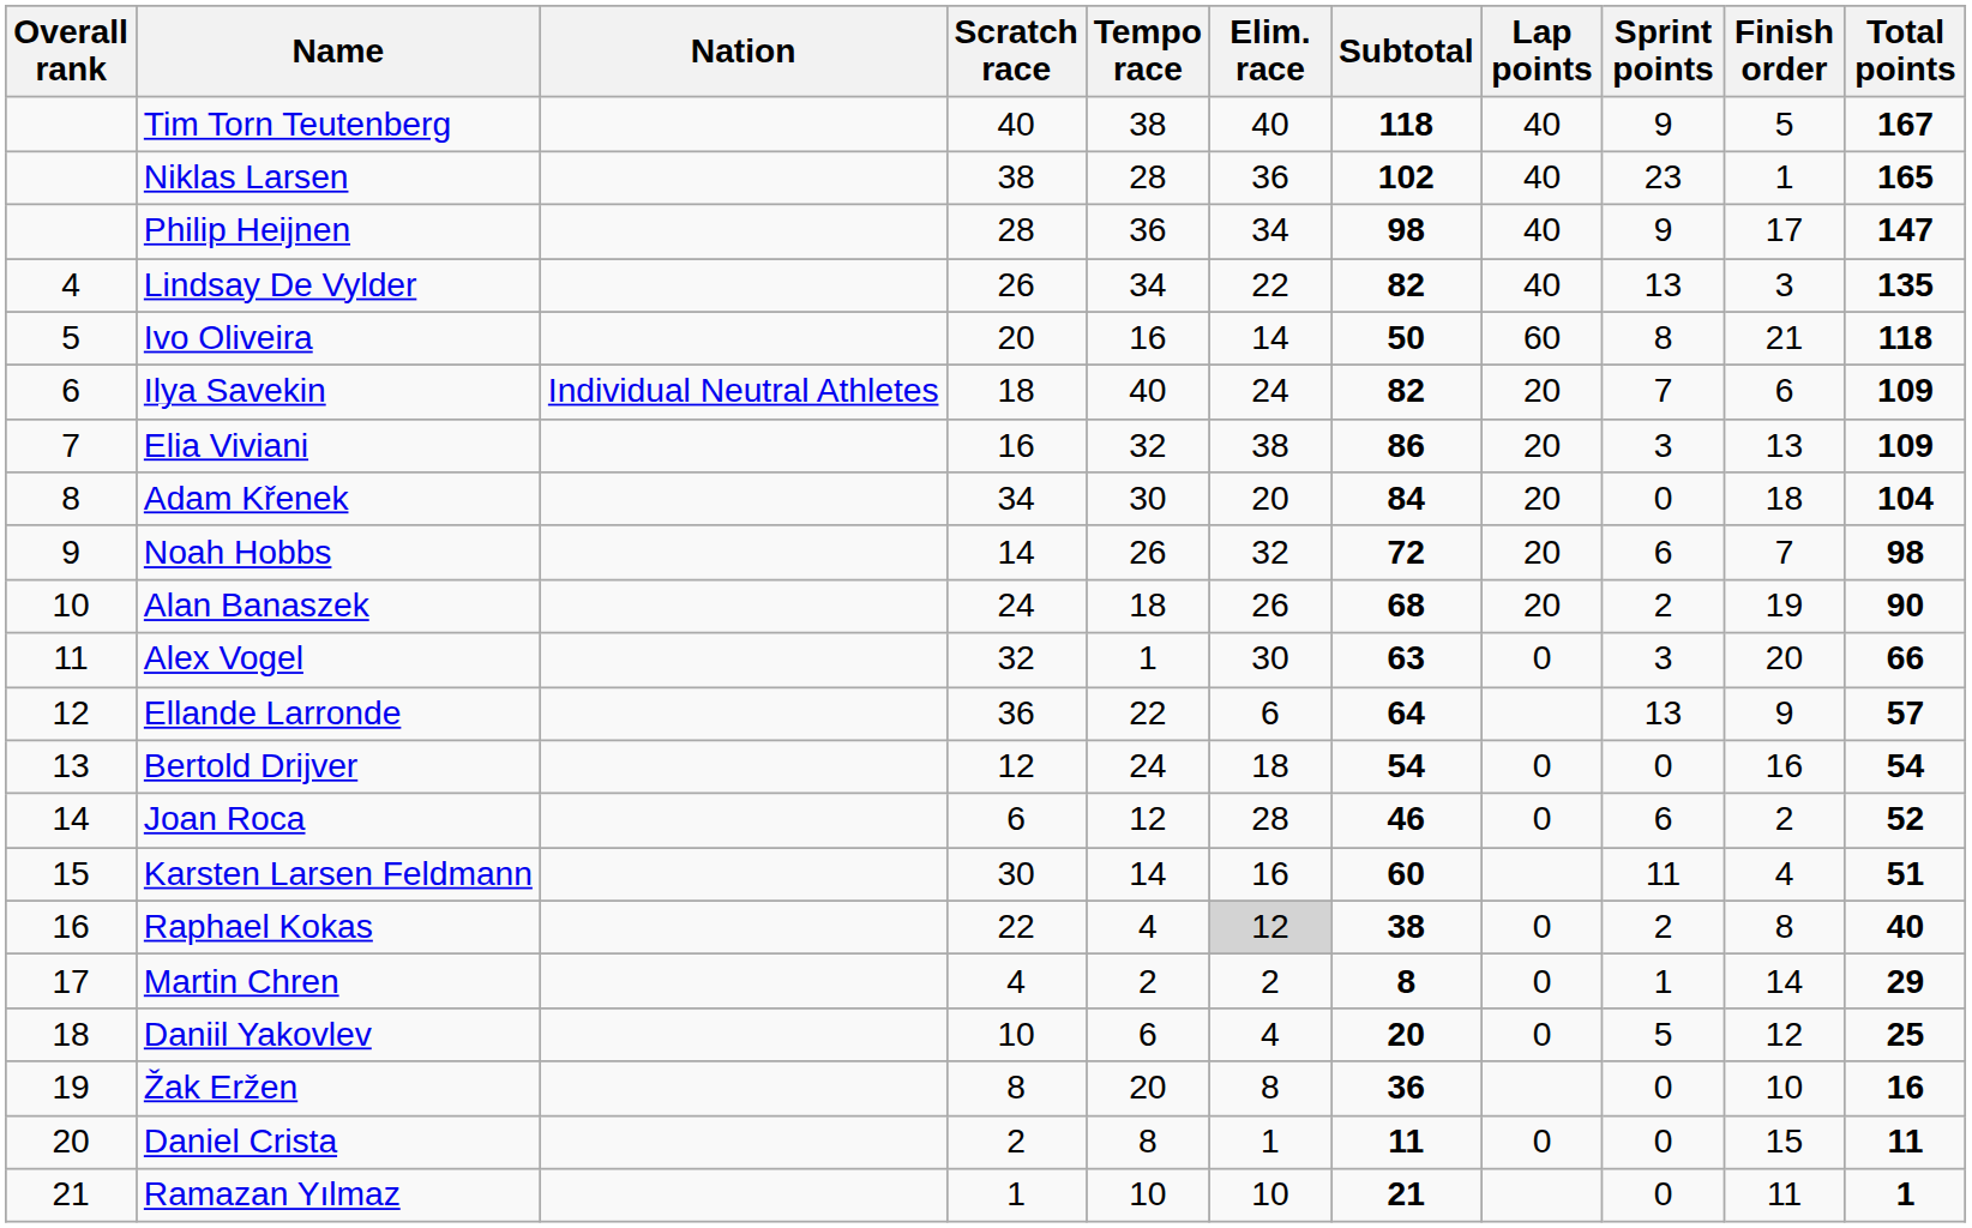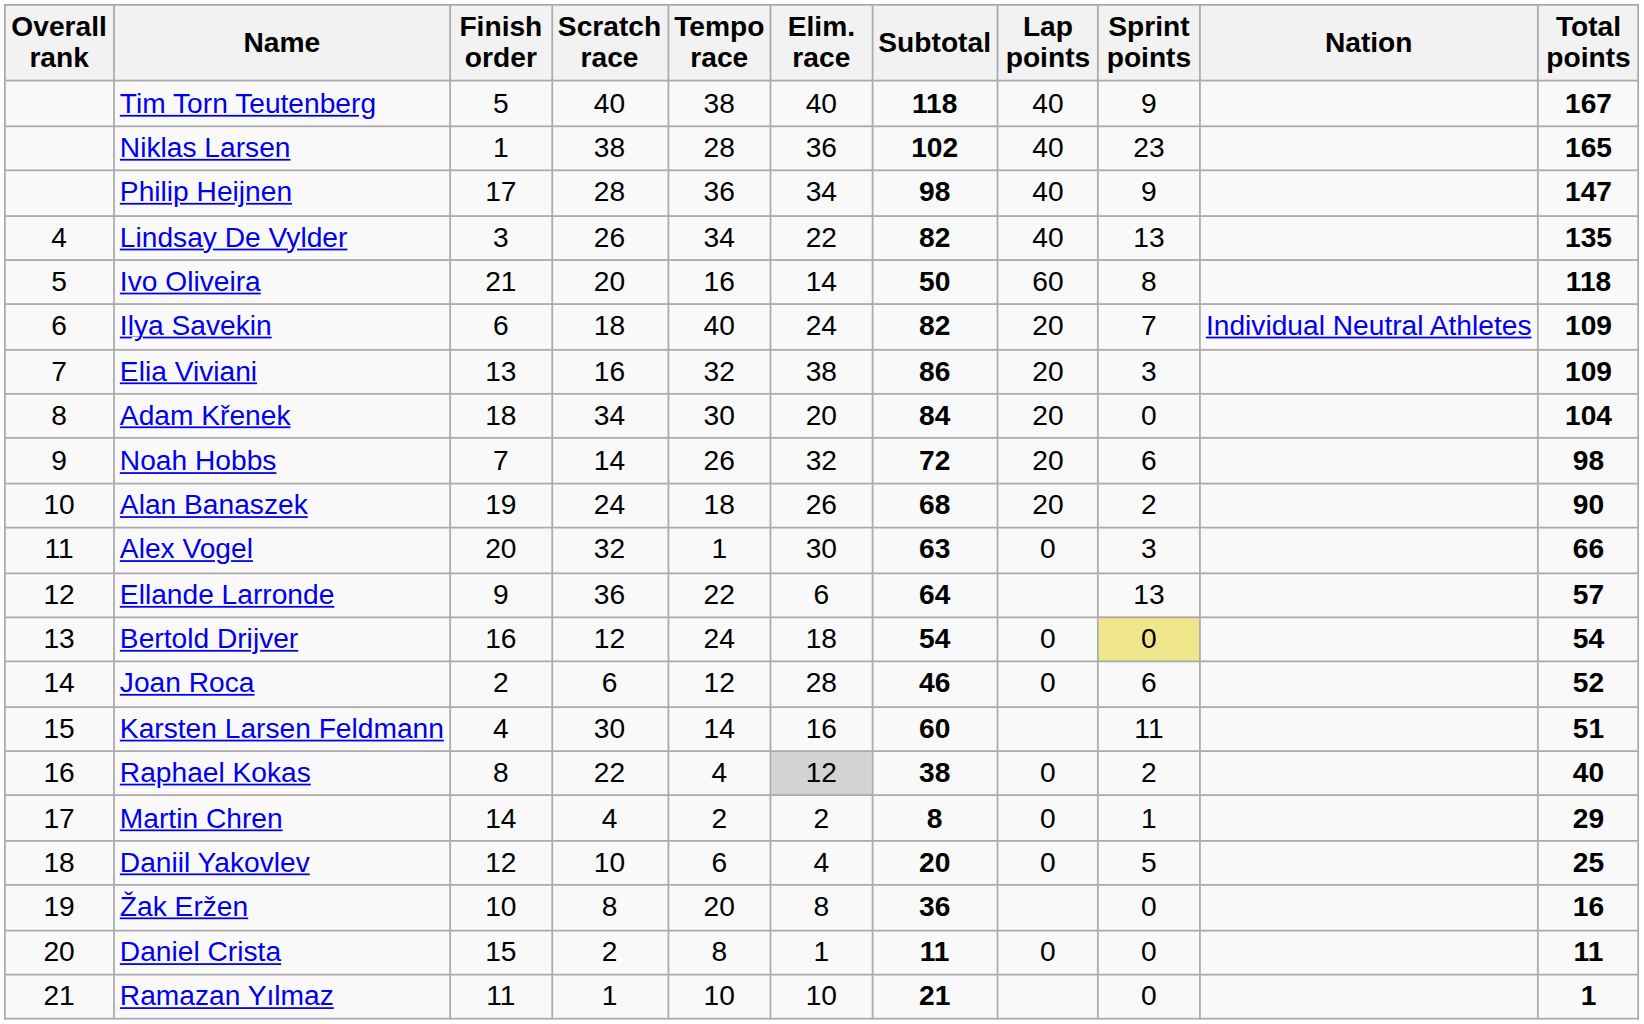columns swapped: Nation <-> Finish order
Bertold Drijver | Sprint points: no background -> khaki background
